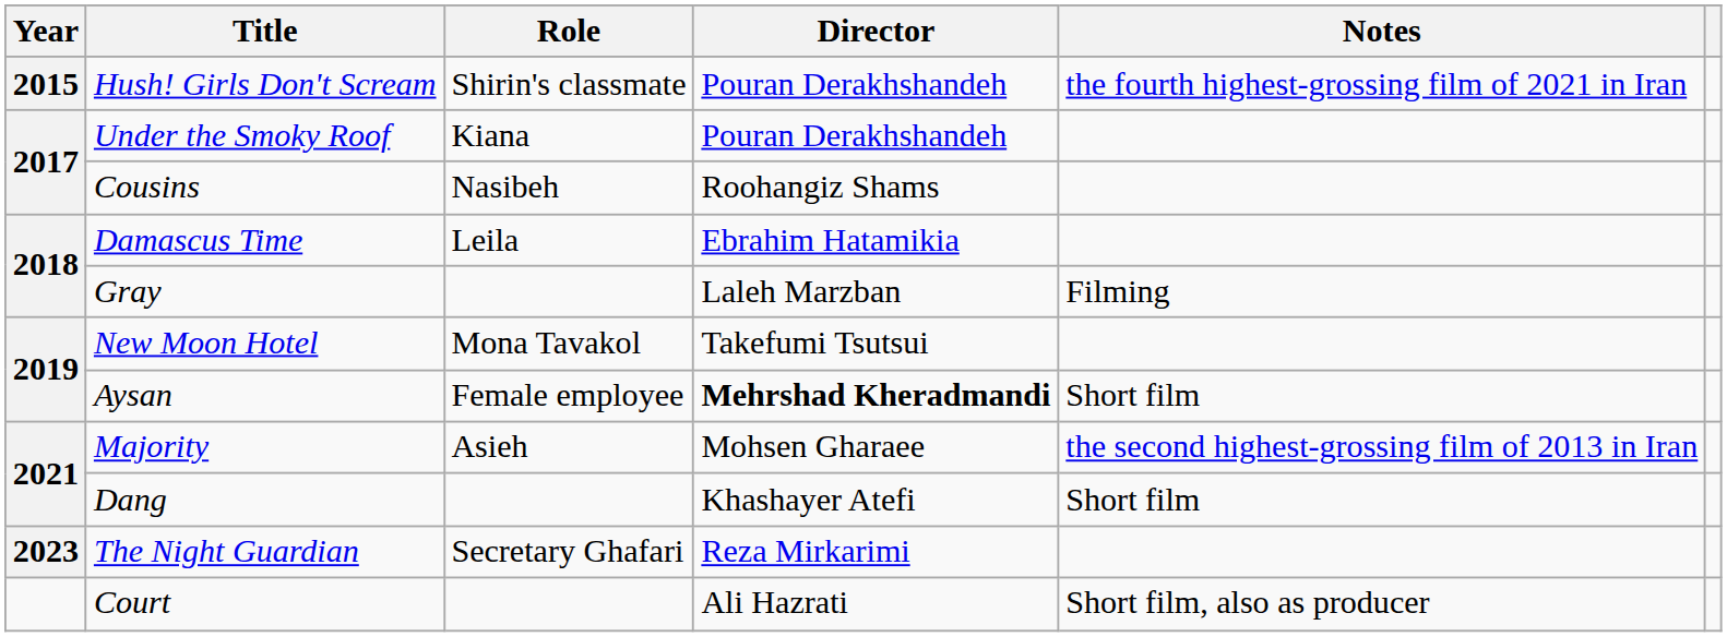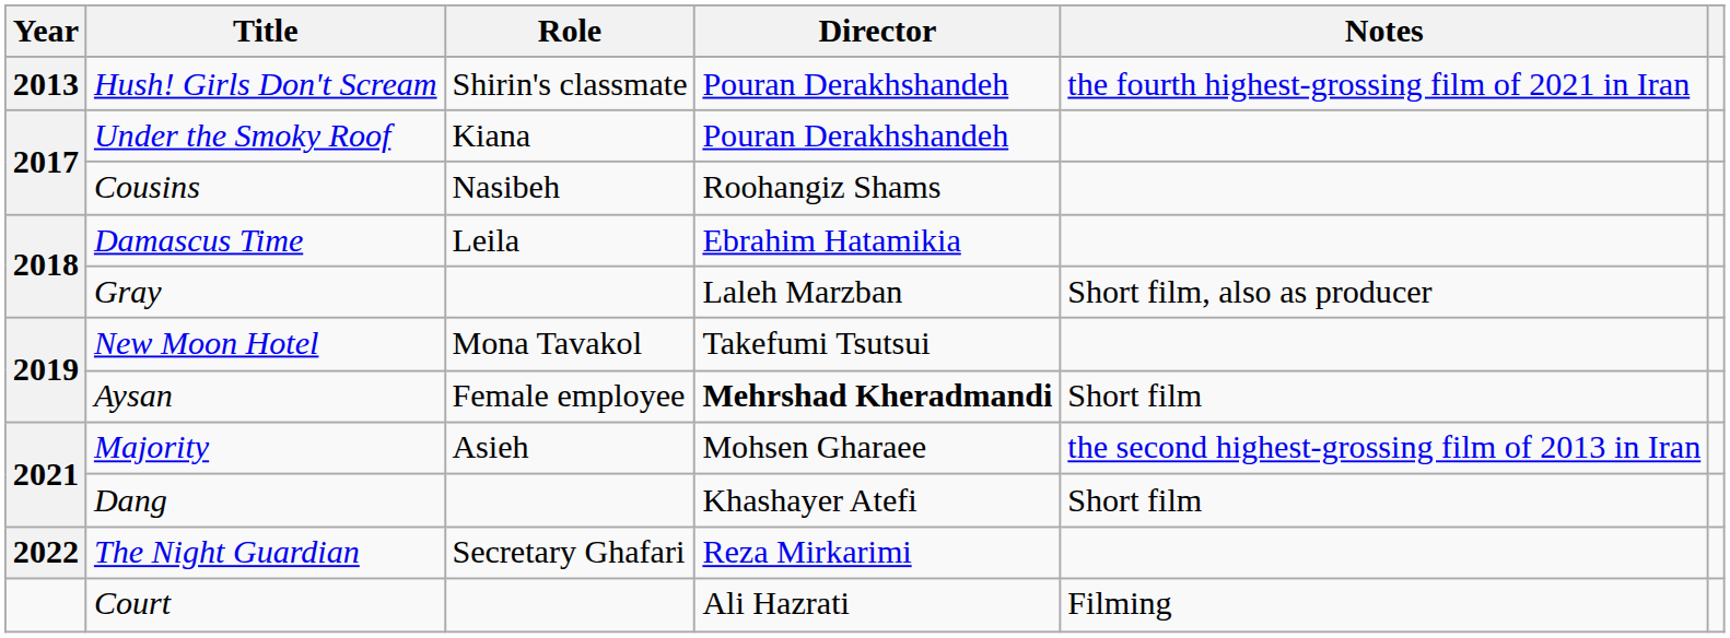Hush! Girls Don't Scream | Year: 2015 -> 2013
Gray | Notes: Filming -> Short film, also as producer
The Night Guardian | Year: 2023 -> 2022
Court | Notes: Short film, also as producer -> Filming
